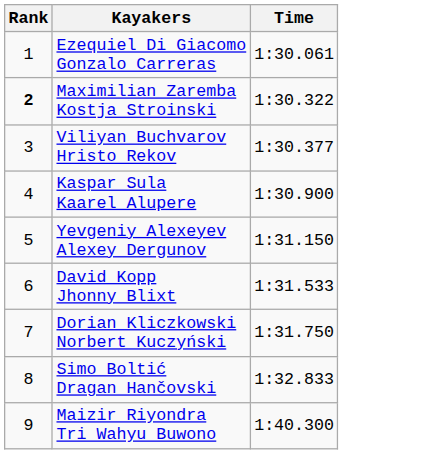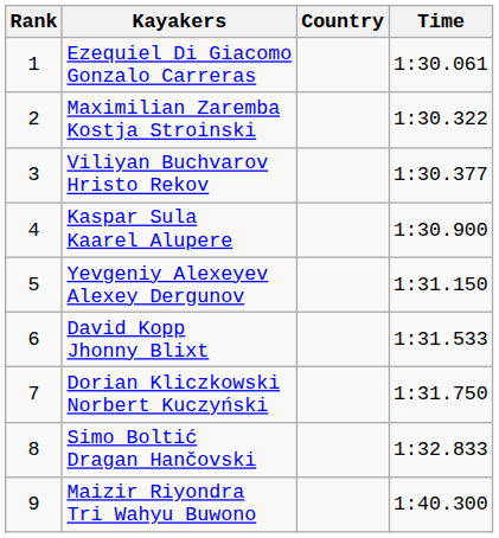+ column: Country
Maximilian Zaremba Kostja Stroinski | Rank: bold -> normal
